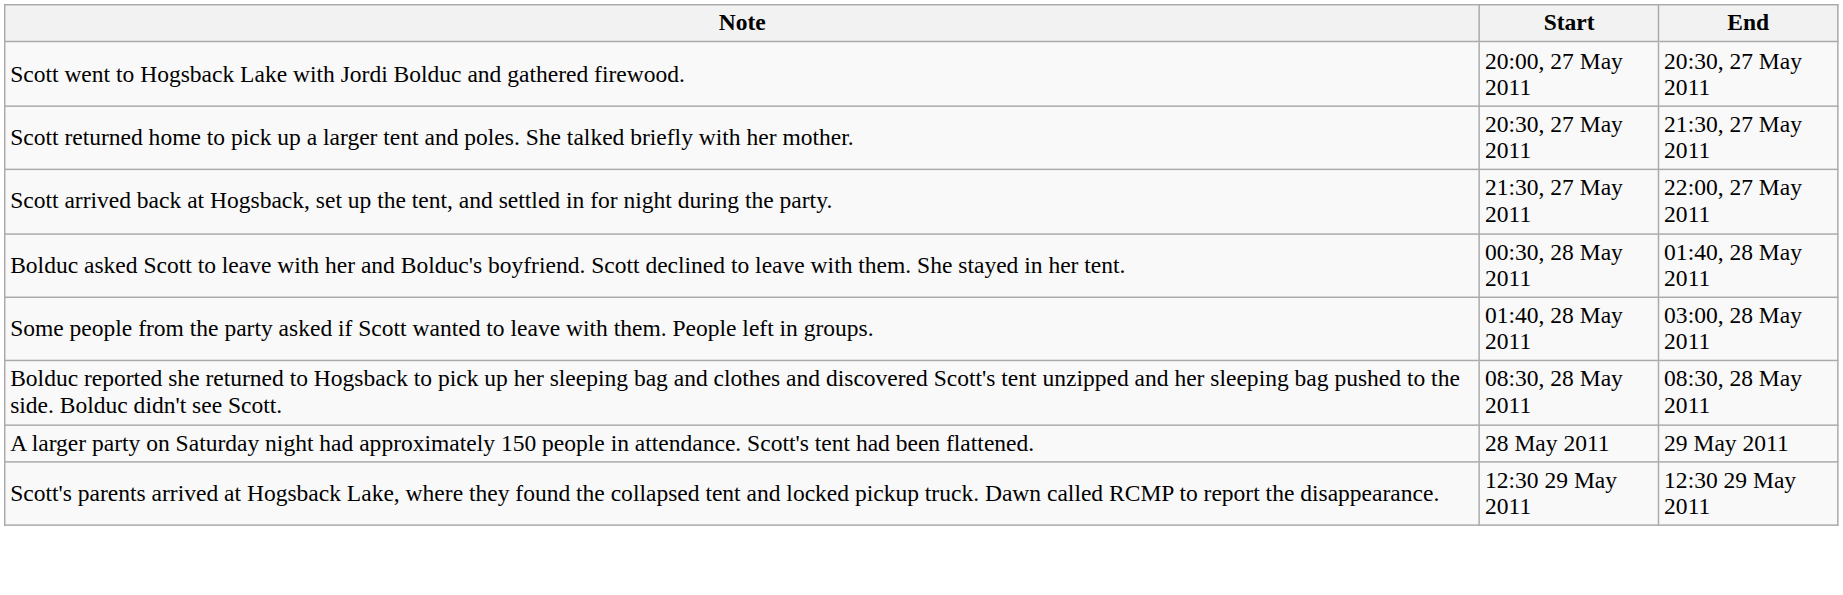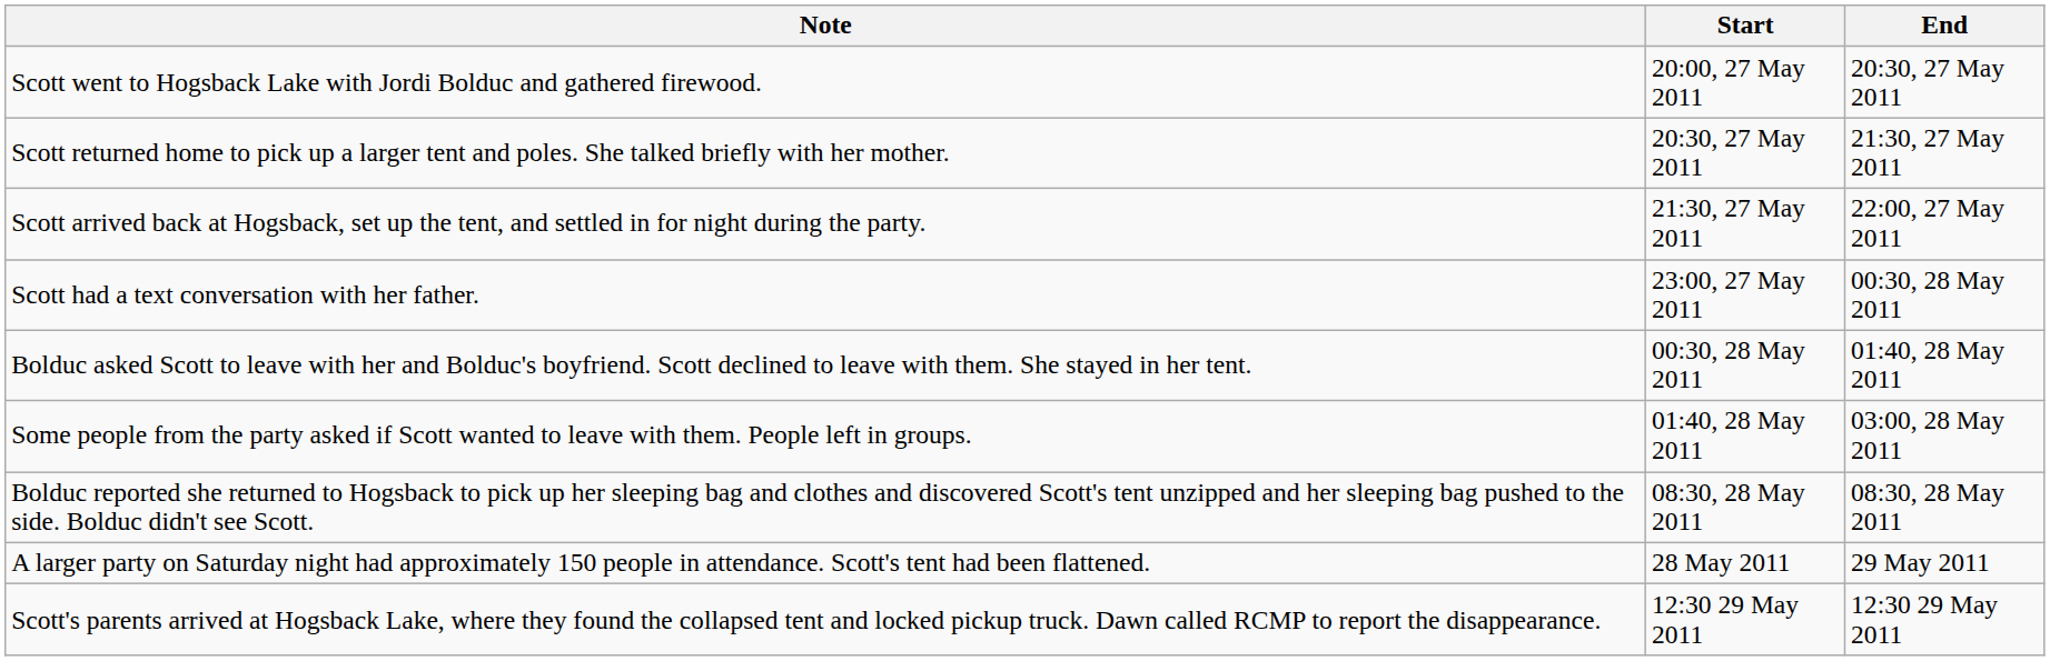+ row: Scott had a text conversation with her father. | 23:00, 27 May 2011 | 00:30, 28 May 2011
